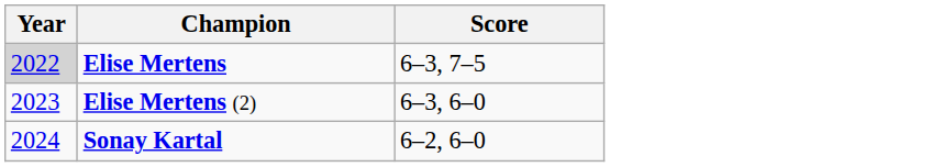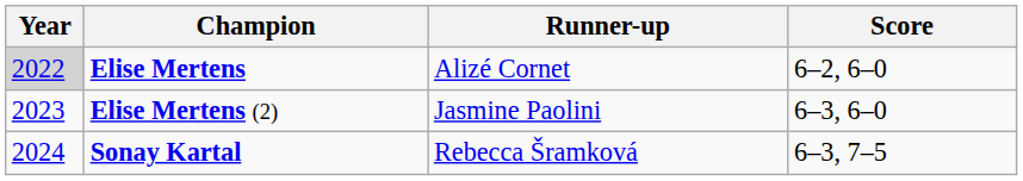+ column: Runner-up | Alizé Cornet | Jasmine Paolini | Rebecca Šramková
Elise Mertens | Score: 6–3, 7–5 -> 6–2, 6–0
Sonay Kartal | Score: 6–2, 6–0 -> 6–3, 7–5
